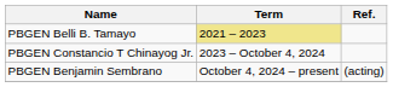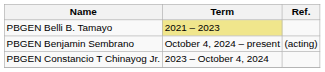rows swapped: PBGEN Constancio T Chinayog Jr. <-> PBGEN Benjamin Sembrano
